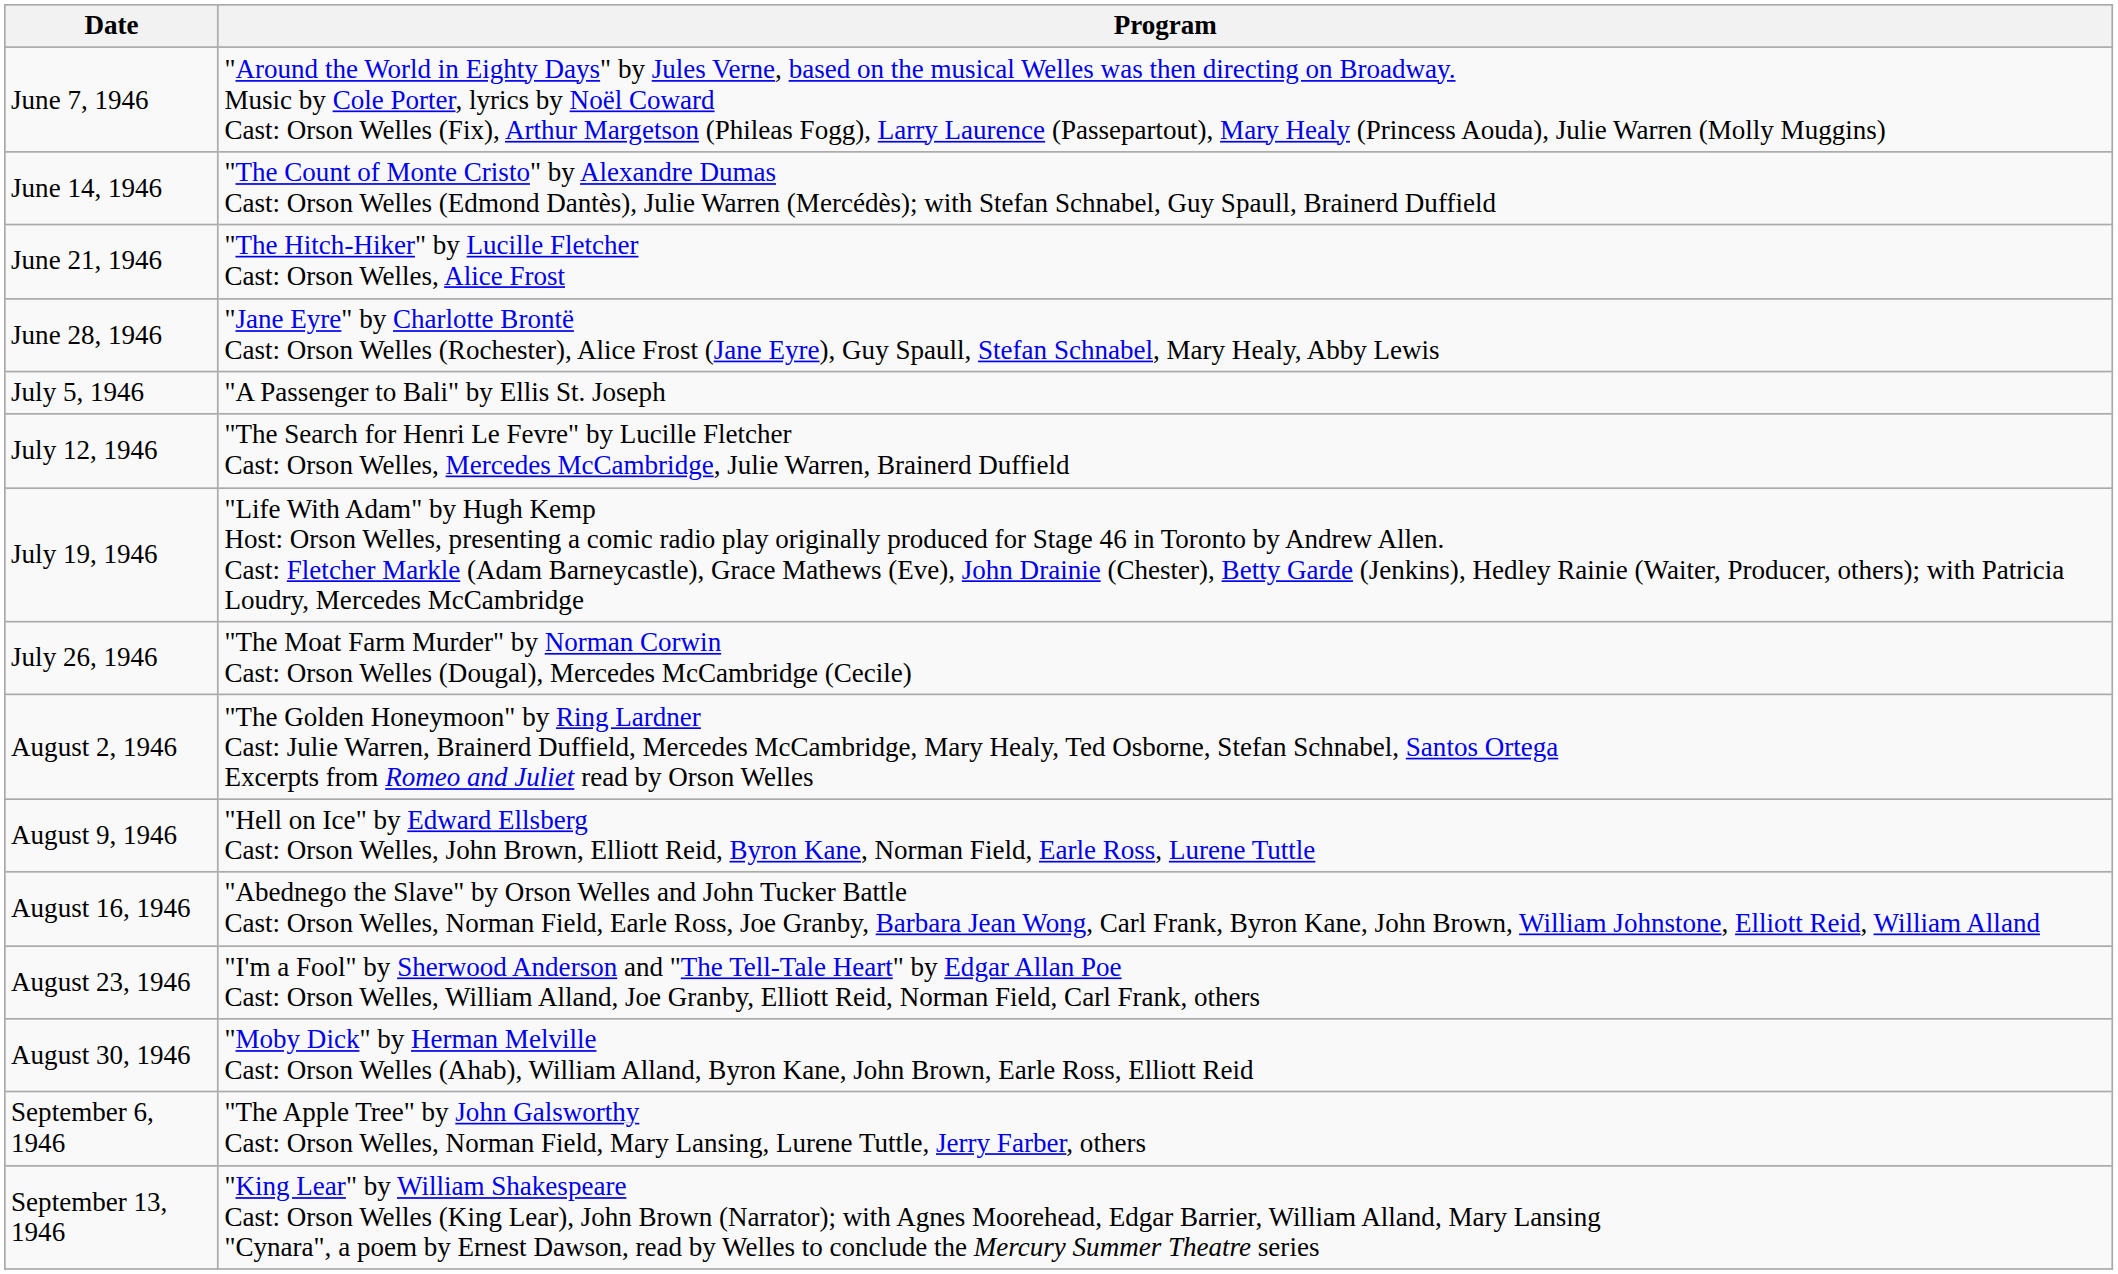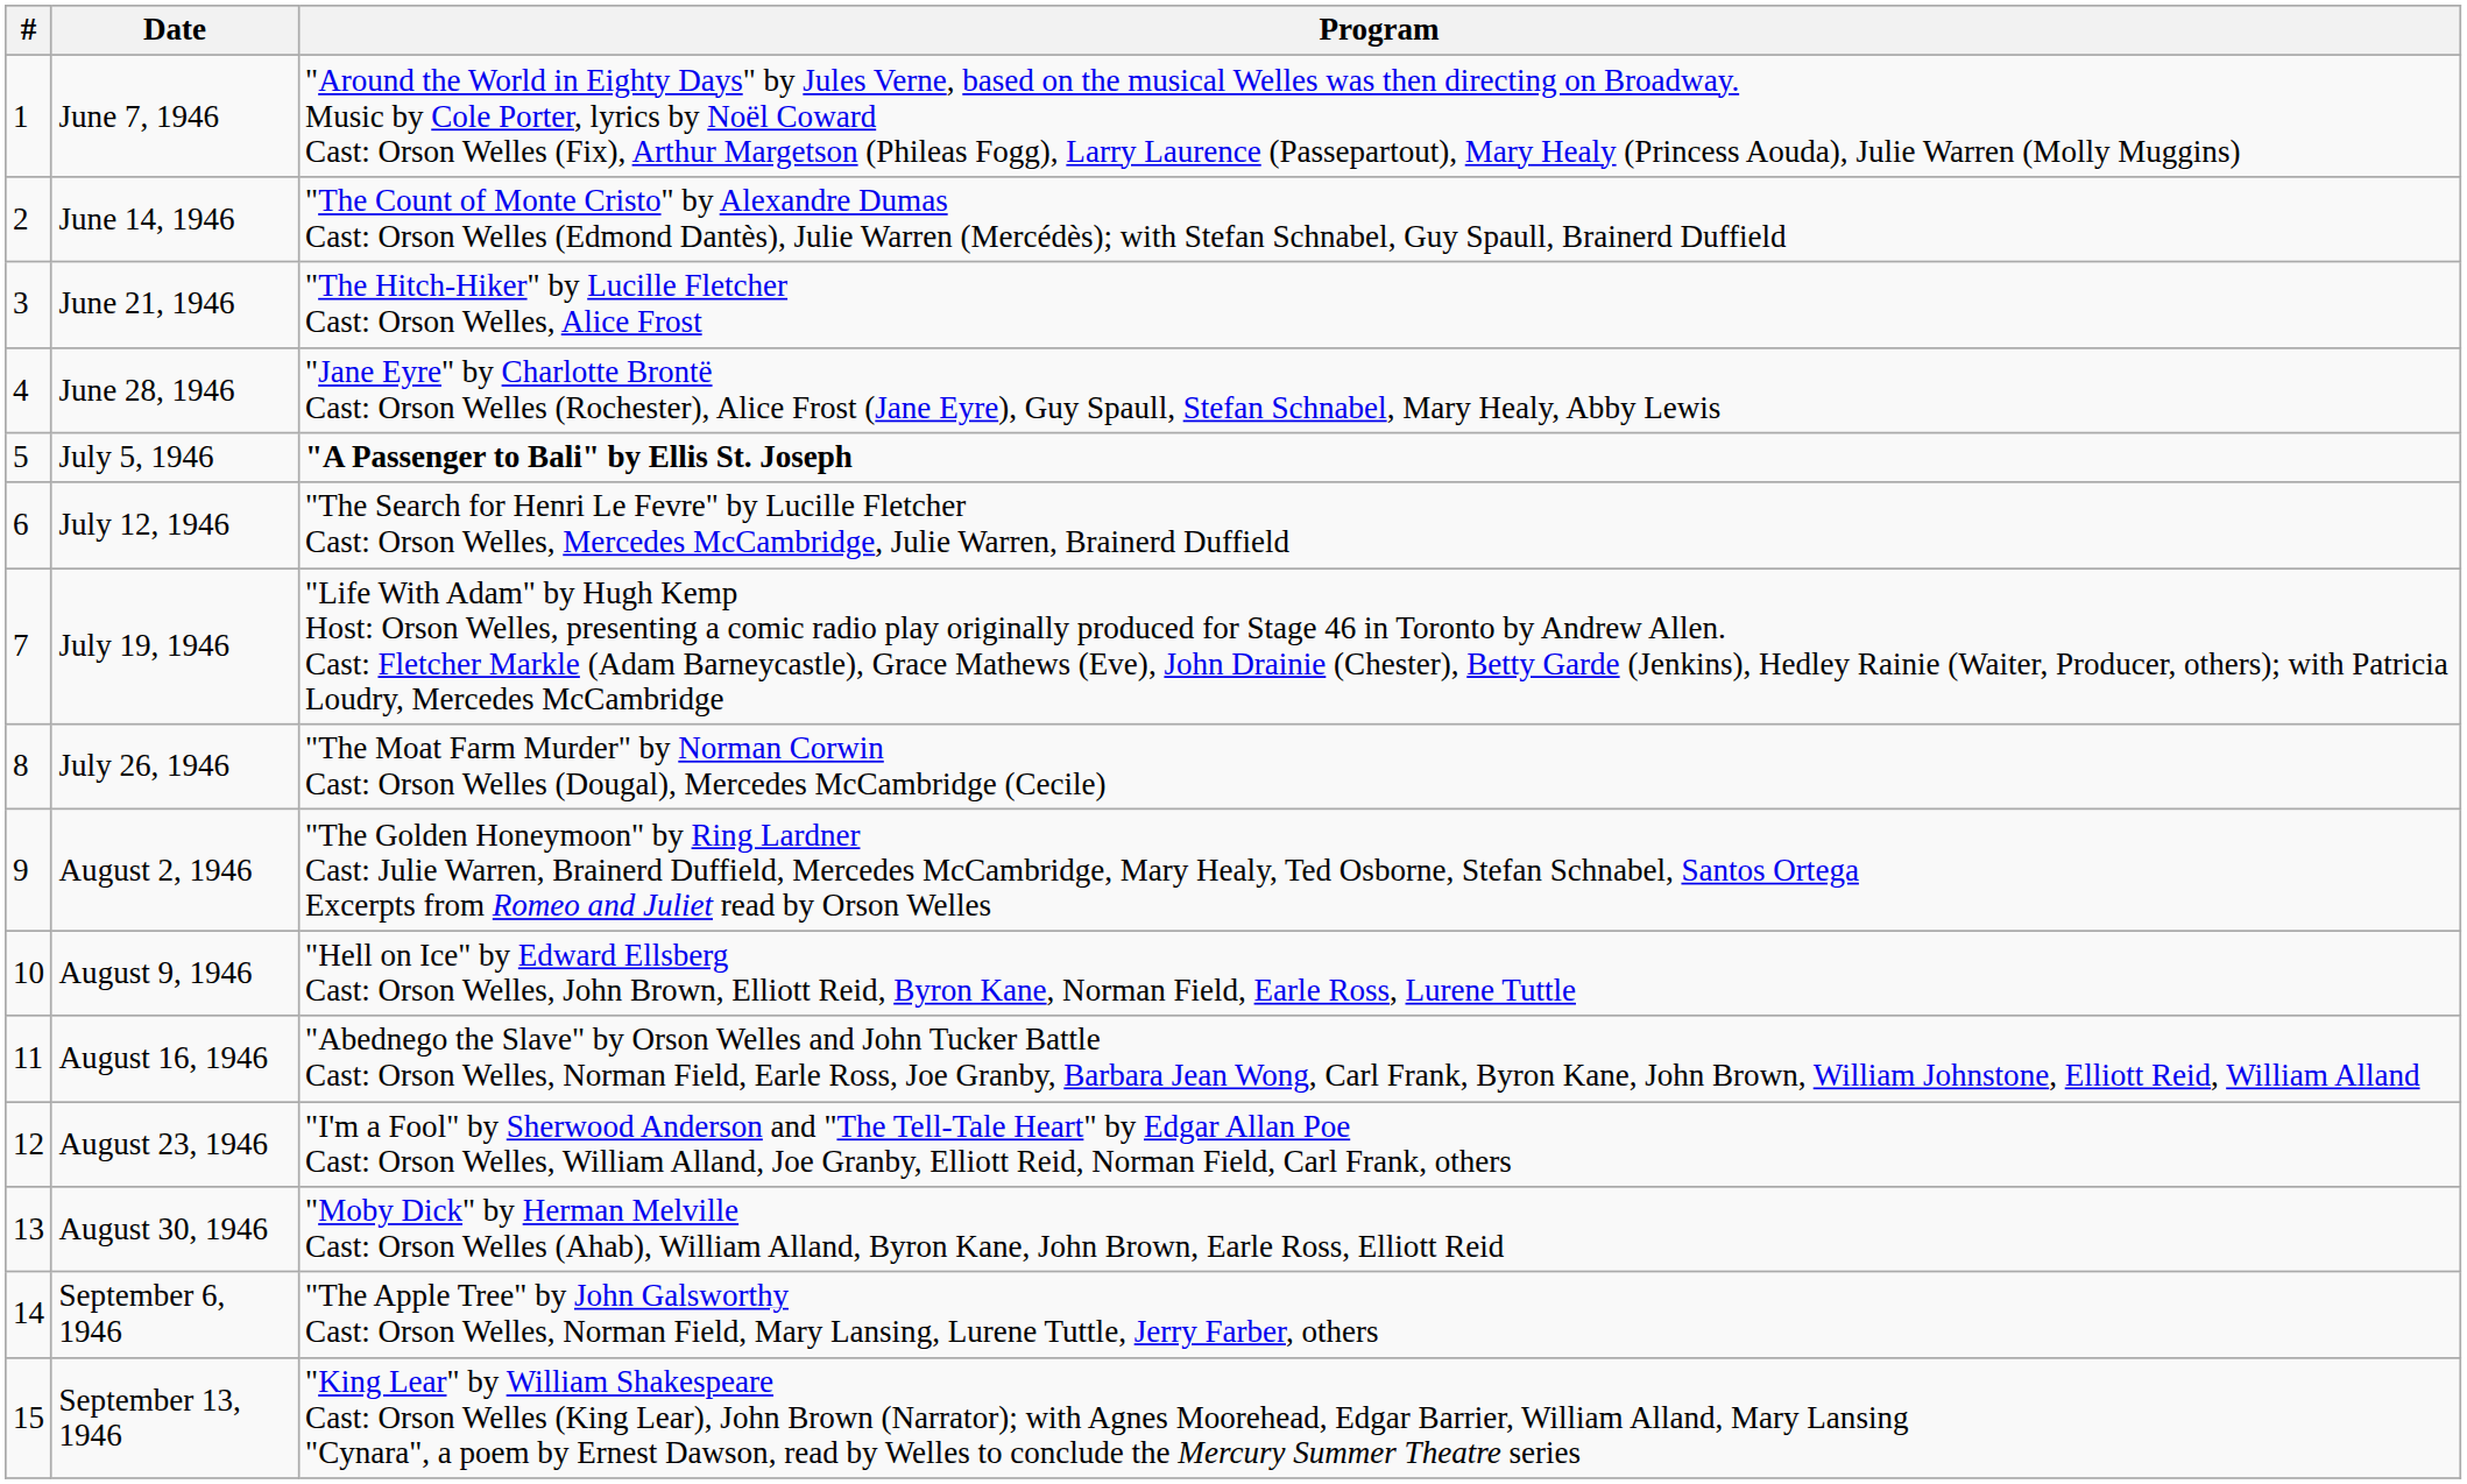+ column: # | 1 | 2 | 3 | 4 | 5 | 6 | 7 | 8 | 9 | 10 | 11 | 12 | 13 | 14 | 15
July 5, 1946 | Program: normal -> bold
